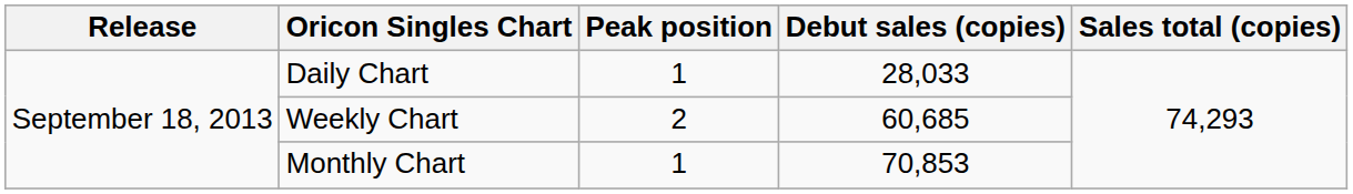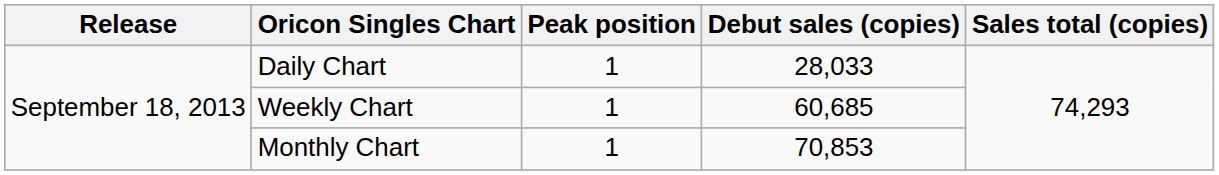Weekly Chart | Peak position: 2 -> 1
